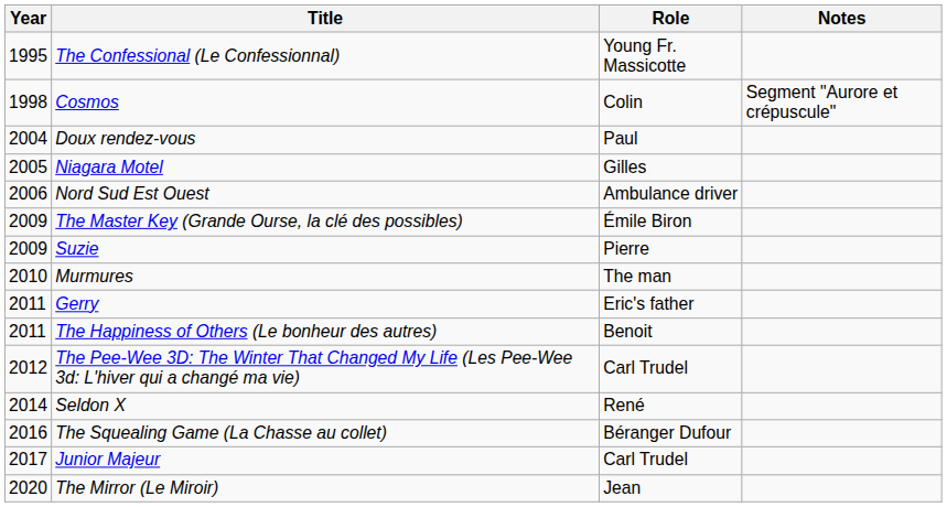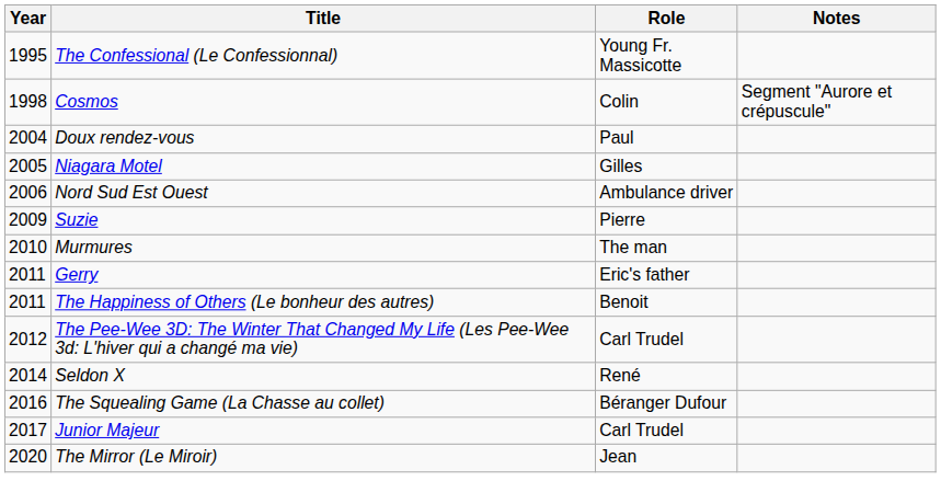- row: 2009 | The Master Key (Grande Ourse, la clé des possibles) | Émile Biron
